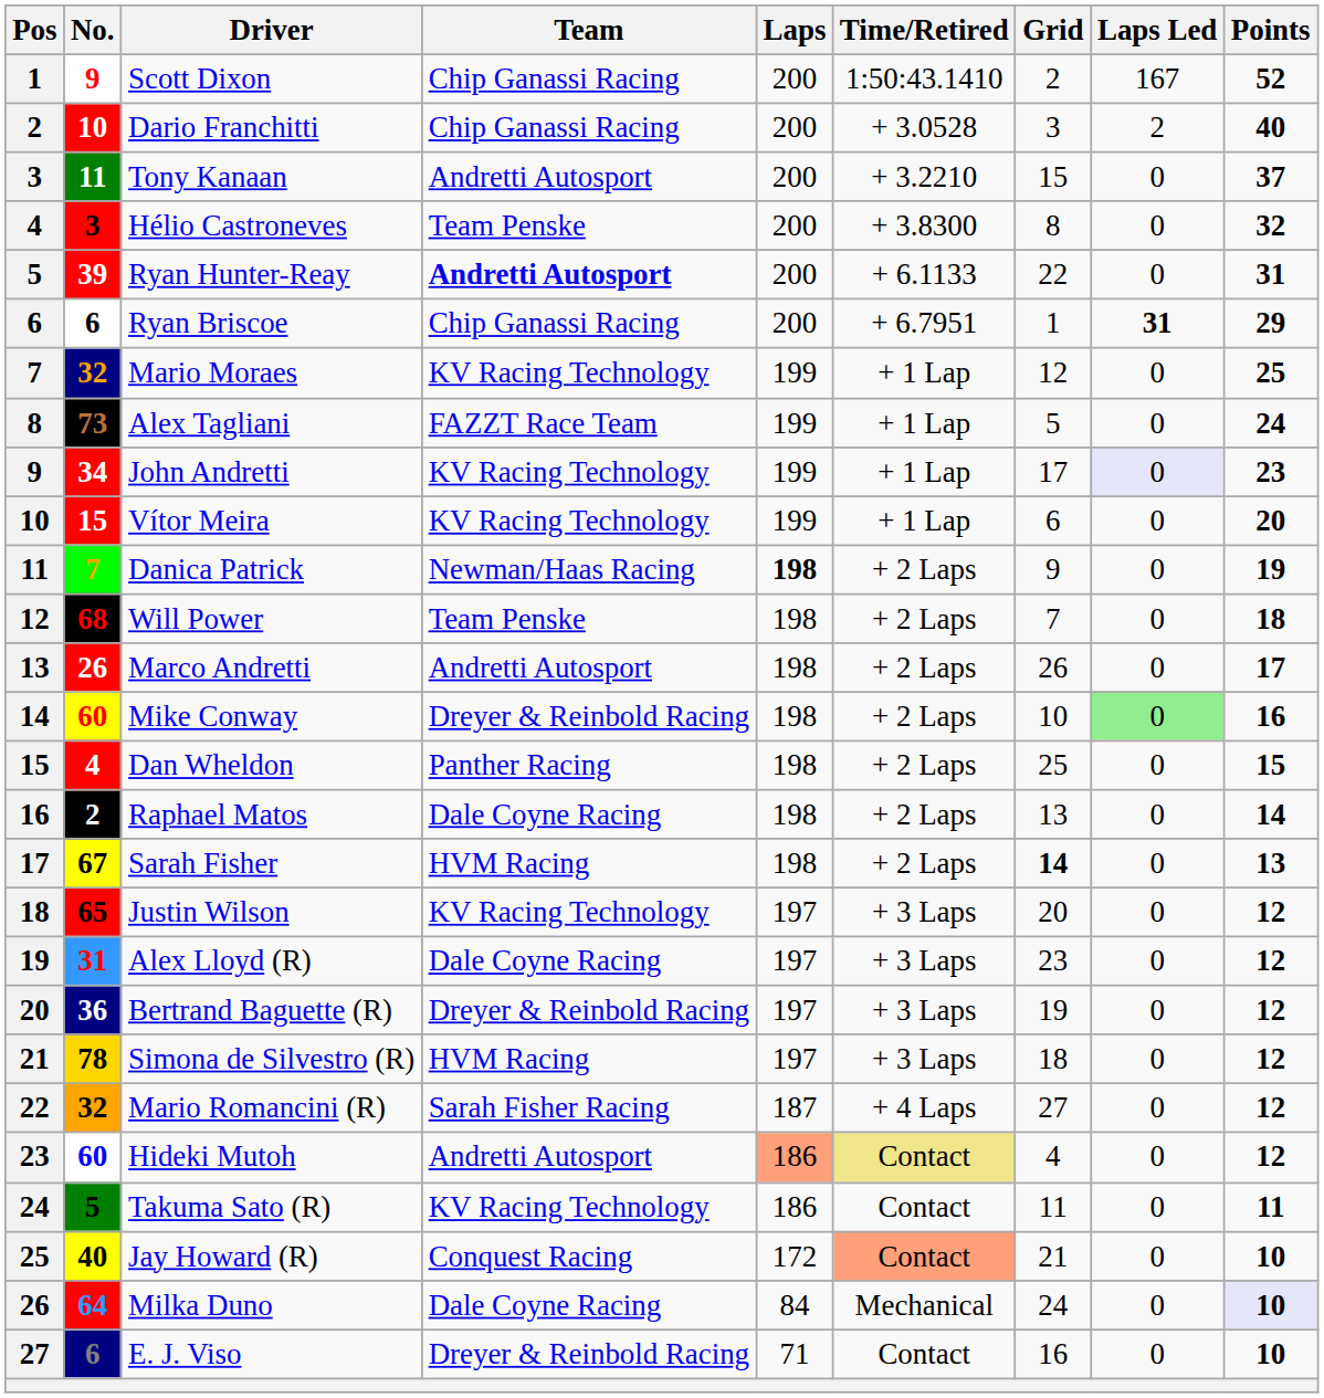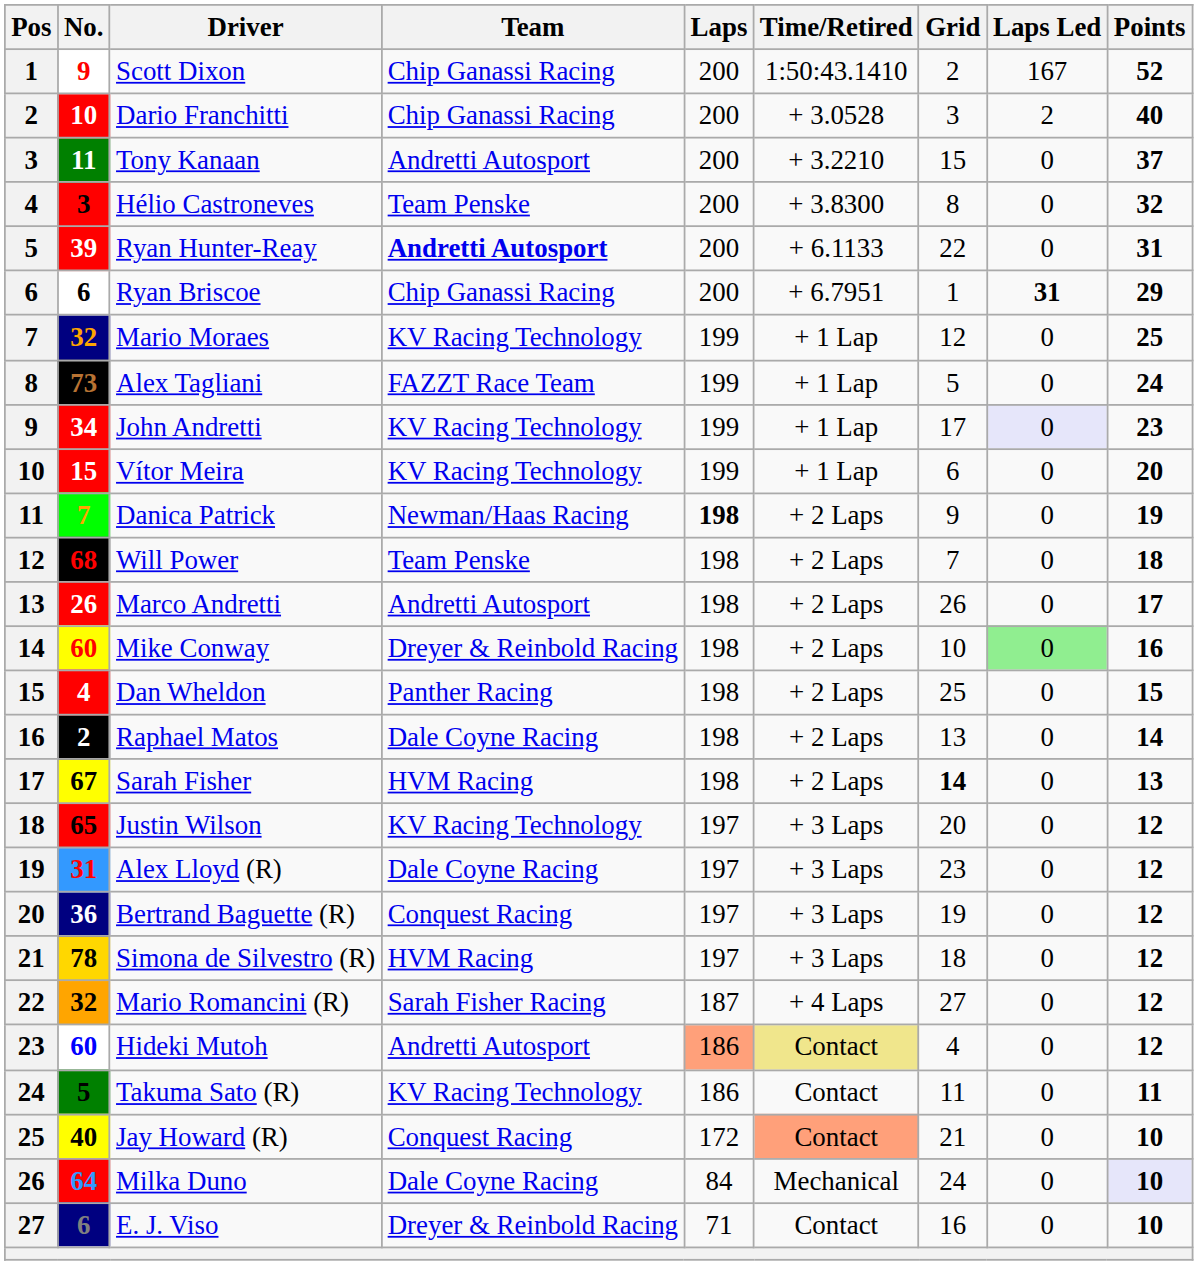Bertrand Baguette (R) | Team: Dreyer & Reinbold Racing -> Conquest Racing
